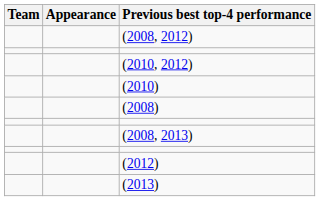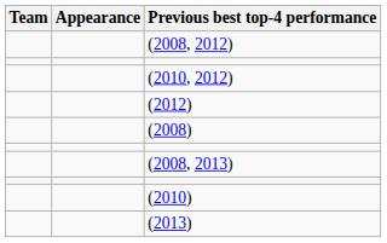rows swapped: (2010) <-> (2012)
